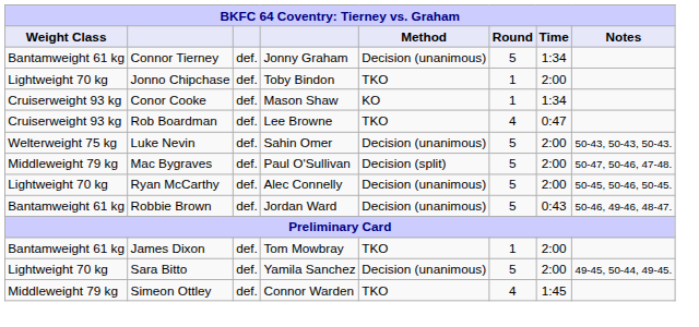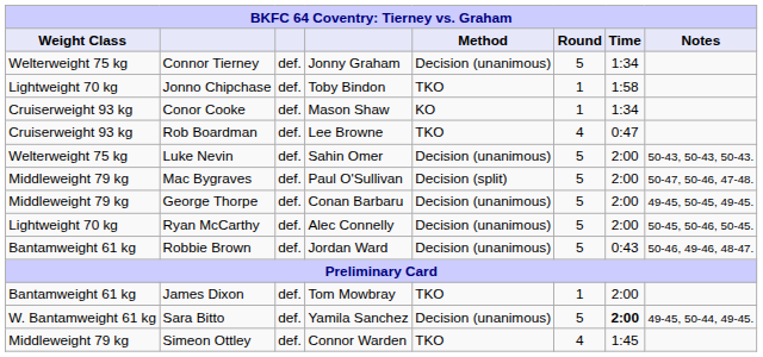Connor Tierney | Weight Class: Bantamweight 61 kg -> Welterweight 75 kg
Jonno Chipchase | Time: 2:00 -> 1:58
+ row: Middleweight 79 kg | George Thorpe | def. | Conan Barbaru | Decision (unanimous) | 5 | 2:00 | 49-45, 50-45, 49-45.
Sara Bitto | Weight Class: Lightweight 70 kg -> W. Bantamweight 61 kg
Sara Bitto | Time: normal -> bold
